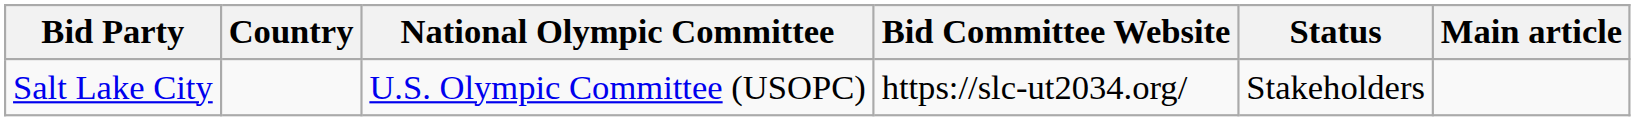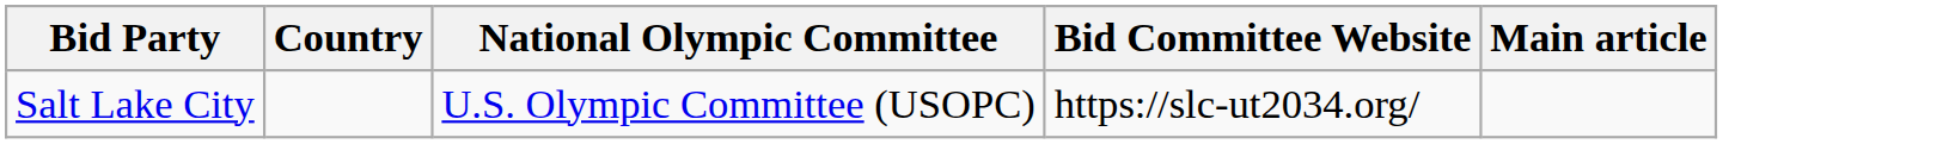- column: Status | Stakeholders
